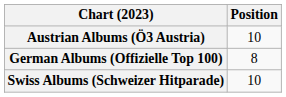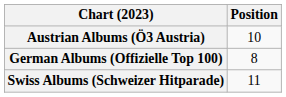Swiss Albums (Schweizer Hitparade) | Position: 10 -> 11
